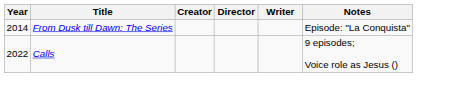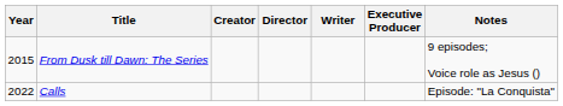+ column: Executive Producer
From Dusk till Dawn: The Series | Year: 2014 -> 2015
From Dusk till Dawn: The Series | Notes: Episode: "La Conquista" -> 9 episodes; Voice role as Jesus ()
Calls | Notes: 9 episodes; Voice role as Jesus () -> Episode: "La Conquista"
